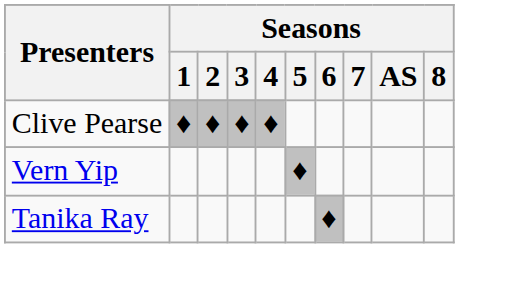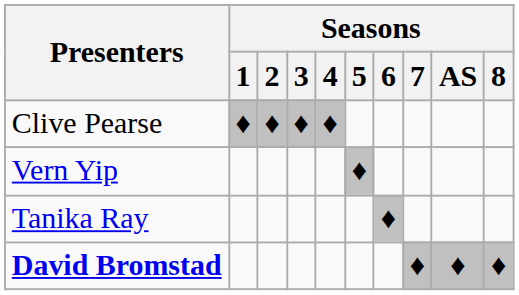+ row: David Bromstad | ♦ | ♦ | ♦
